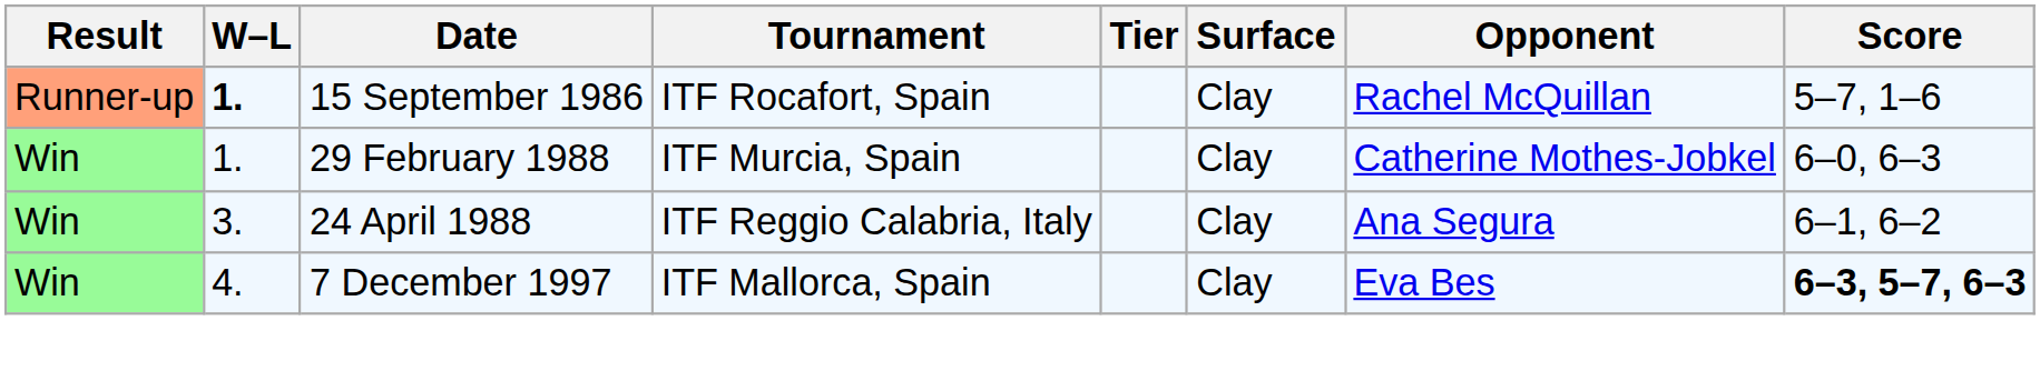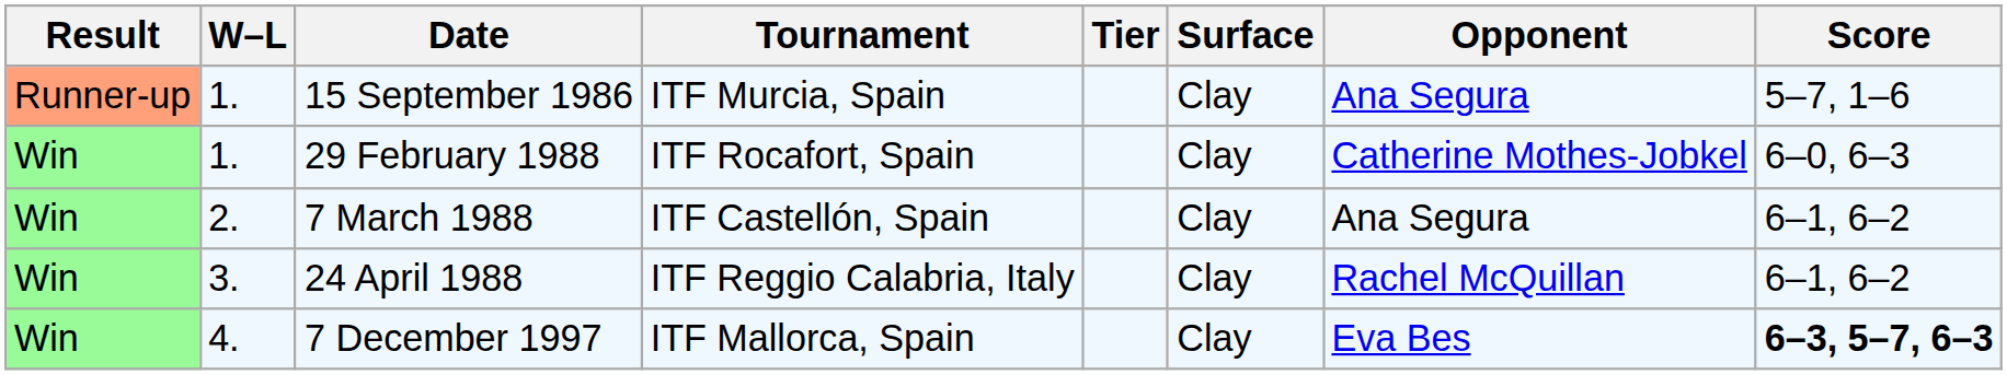15 September 1986 | W–L: bold -> normal
15 September 1986 | Tournament: ITF Rocafort, Spain -> ITF Murcia, Spain
15 September 1986 | Opponent: Rachel McQuillan -> Ana Segura
29 February 1988 | Tournament: ITF Murcia, Spain -> ITF Rocafort, Spain
+ row: Win | 2. | 7 March 1988 | ITF Castellón, Spain | Clay | Ana Segura | 6–1, 6–2
24 April 1988 | Opponent: Ana Segura -> Rachel McQuillan
